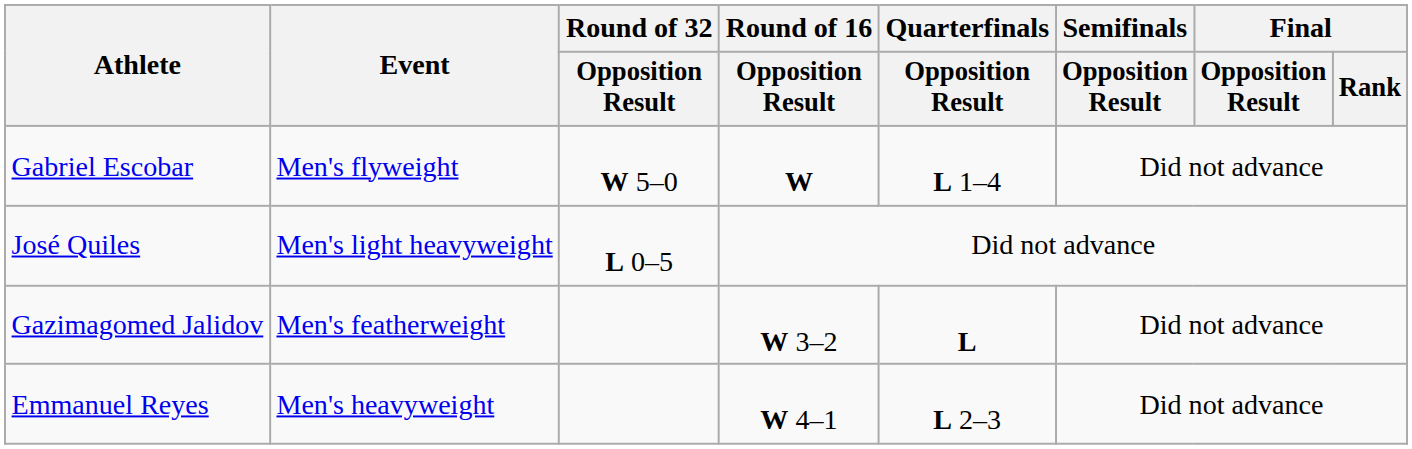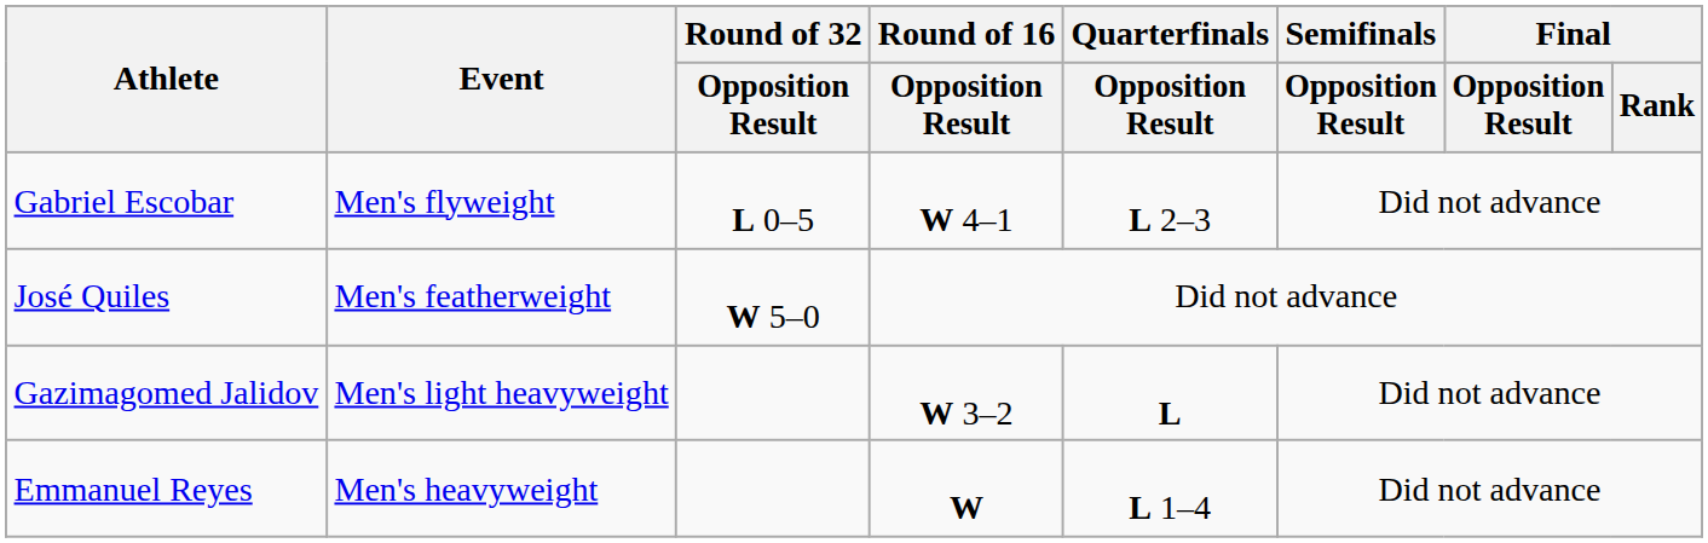Gabriel Escobar | Round of 32 / Opposition Result: W 5–0 -> L 0–5
Gabriel Escobar | Round of 16 / Opposition Result: W -> W 4–1
Gabriel Escobar | Quarterfinals / Opposition Result: L 1–4 -> L 2–3
José Quiles | Event: Men's light heavyweight -> Men's featherweight
José Quiles | Round of 32 / Opposition Result: L 0–5 -> W 5–0
Gazimagomed Jalidov | Event: Men's featherweight -> Men's light heavyweight
Emmanuel Reyes | Round of 16 / Opposition Result: W 4–1 -> W
Emmanuel Reyes | Quarterfinals / Opposition Result: L 2–3 -> L 1–4
